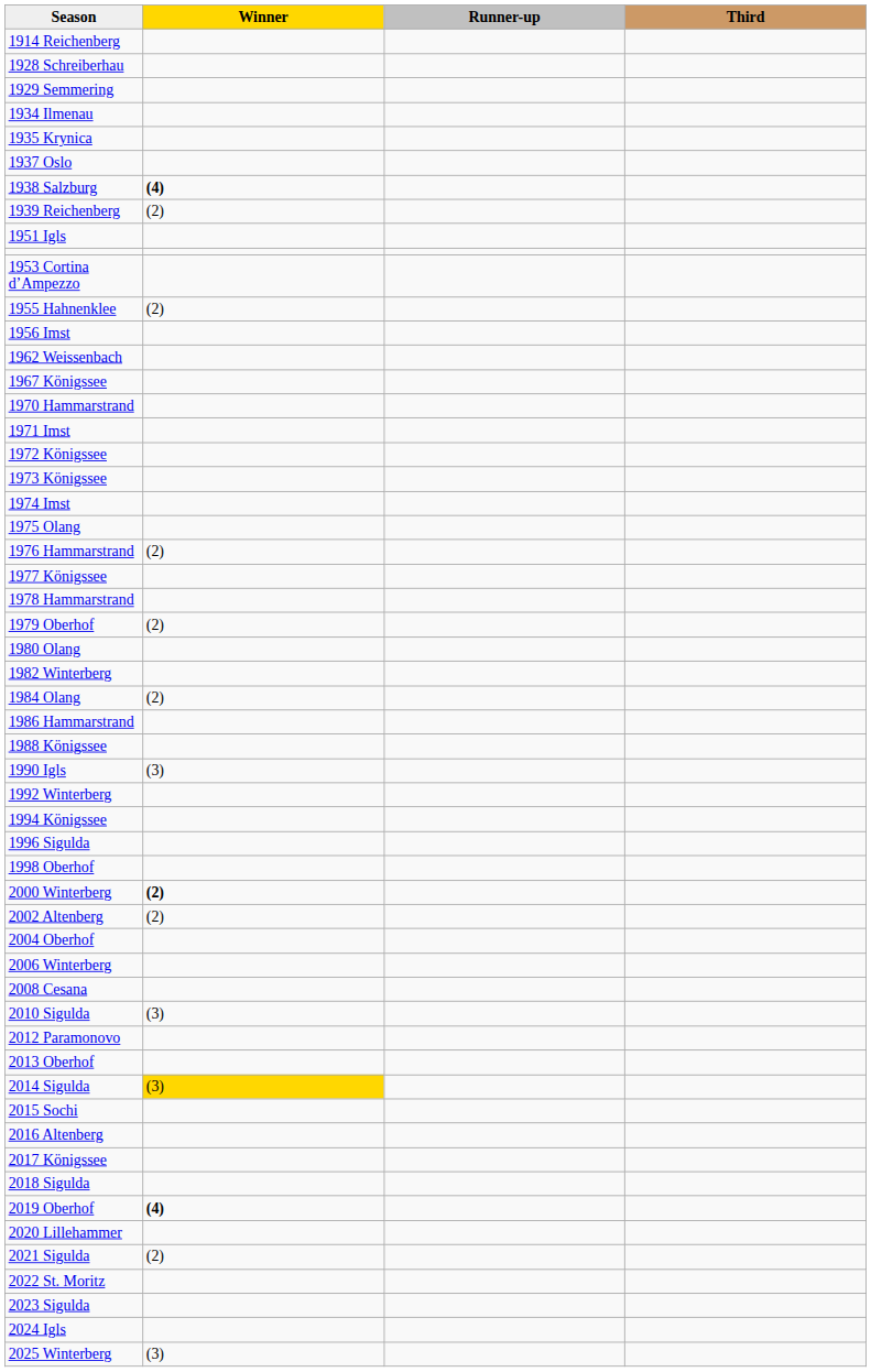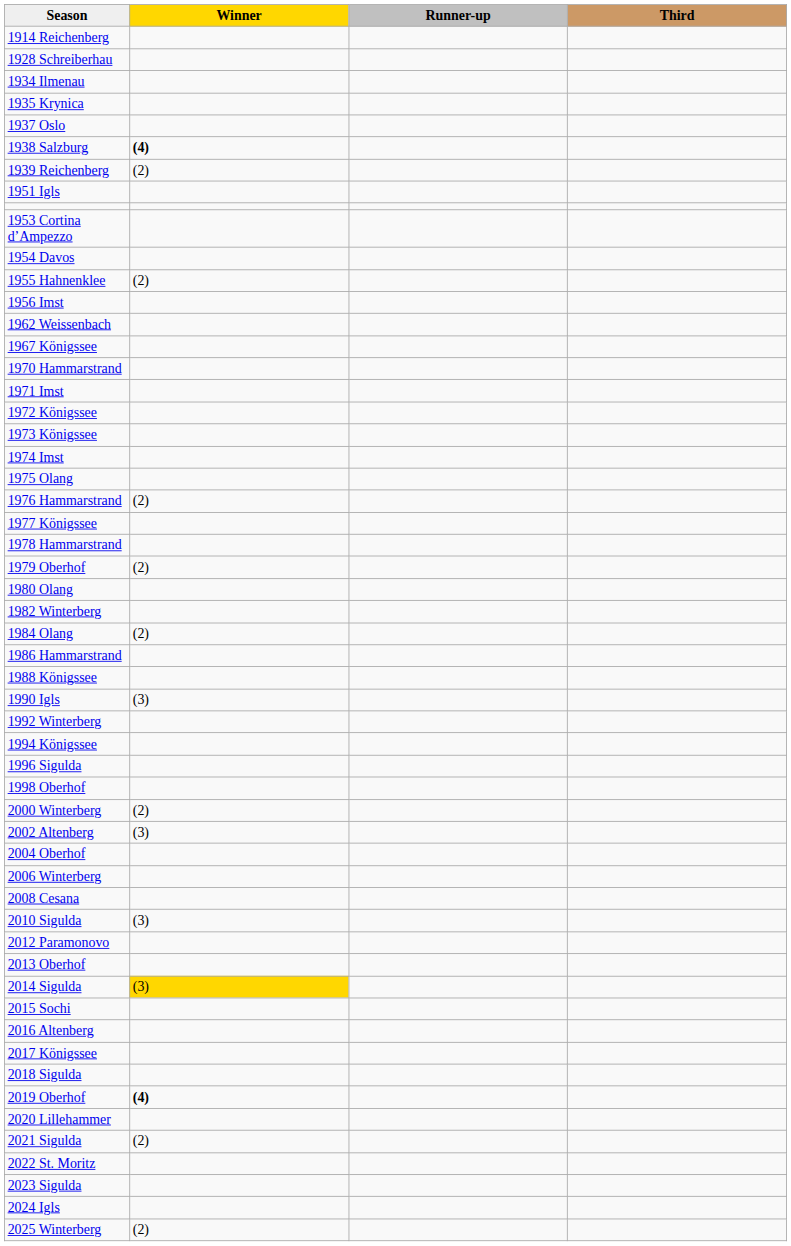- row: 1929 Semmering
+ row: 1954 Davos
2000 Winterberg | Winner: bold -> normal
2002 Altenberg | Winner: (2) -> (3)
2025 Winterberg | Winner: (3) -> (2)
